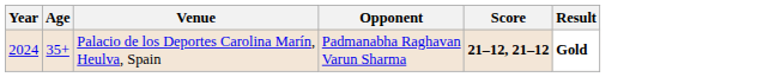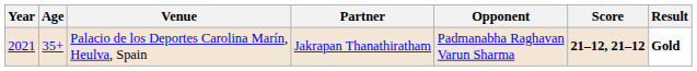+ column: Partner | Jakrapan Thanathiratham
Palacio de los Deportes Carolina Marín, Heulva, Spain | Year: 2024 -> 2021
